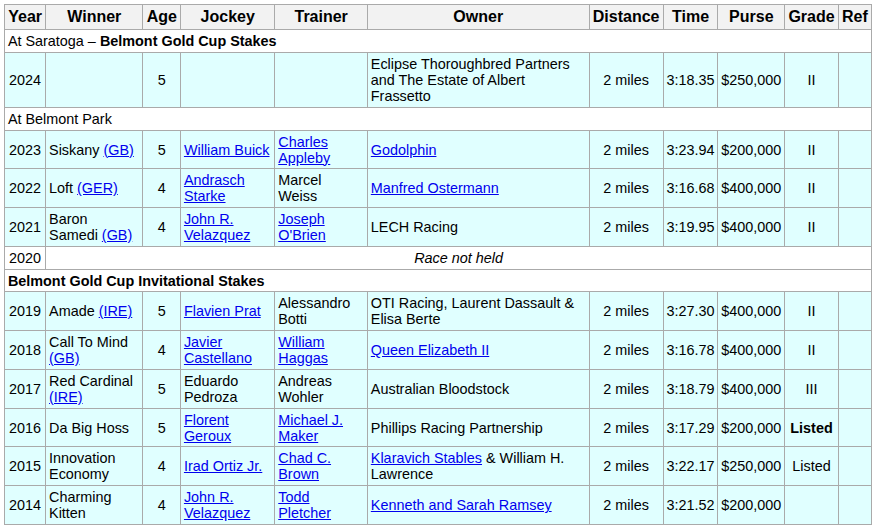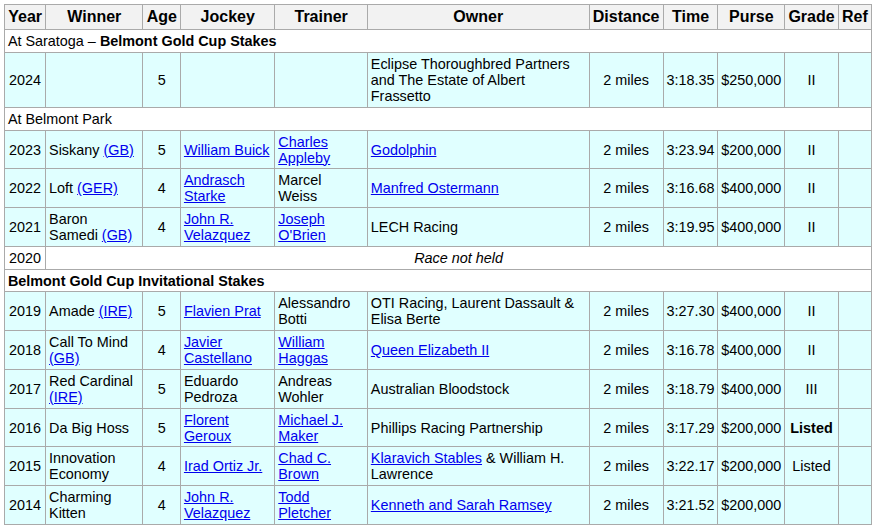Innovation Economy | Purse: $250,000 -> $200,000
